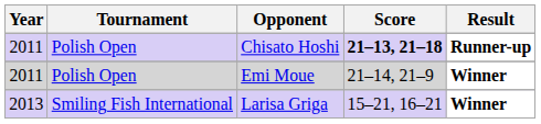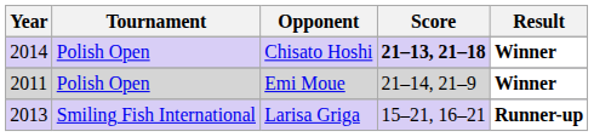Chisato Hoshi | Year: 2011 -> 2014
Chisato Hoshi | Result: Runner-up -> Winner
Larisa Griga | Result: Winner -> Runner-up
